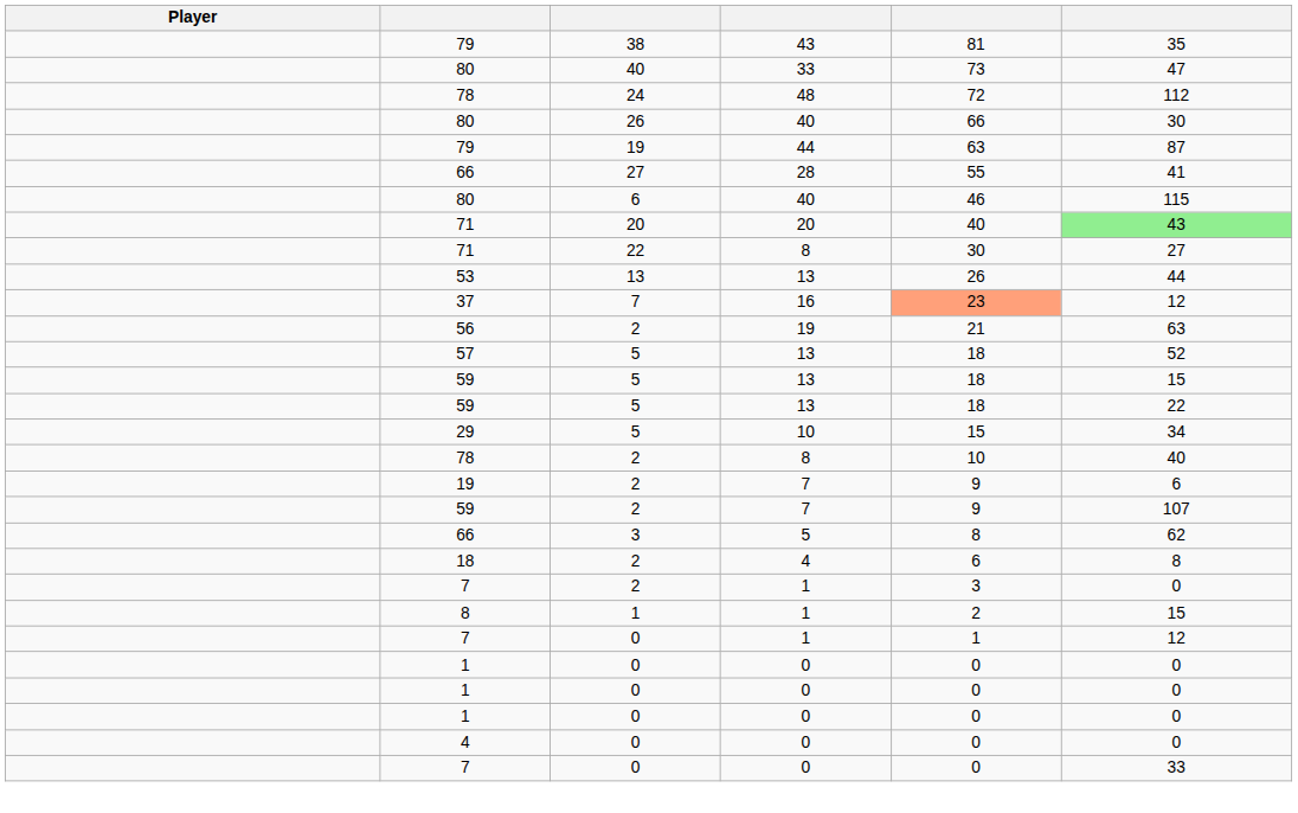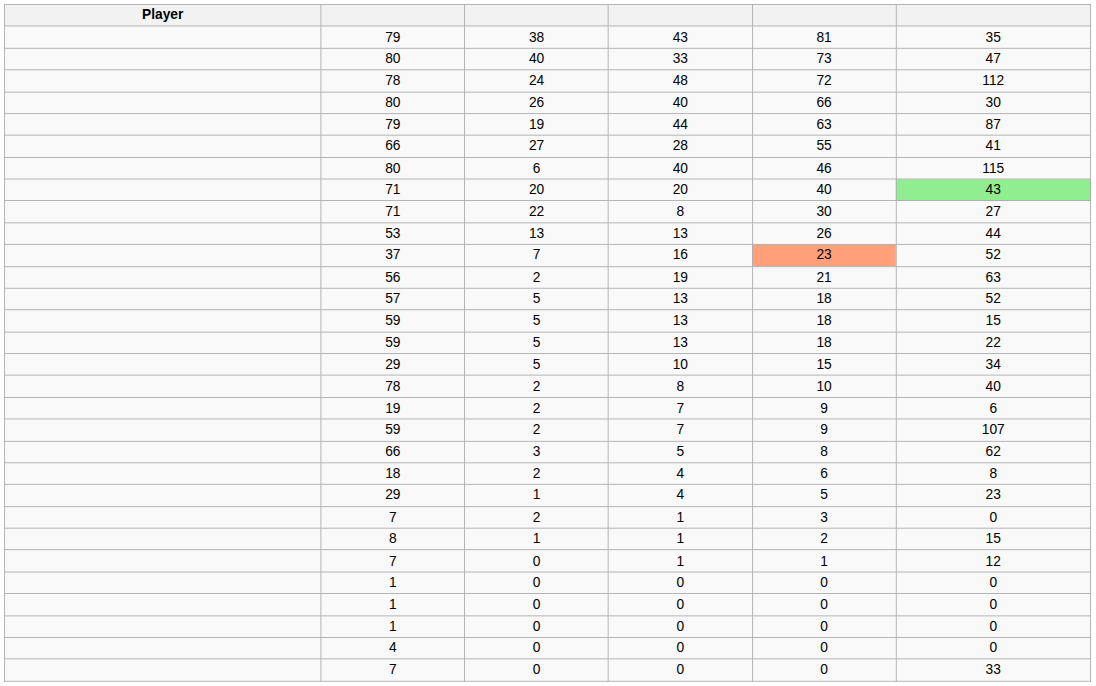37 | column 6: 12 -> 52
+ row: 29 | 1 | 4 | 5 | 23
